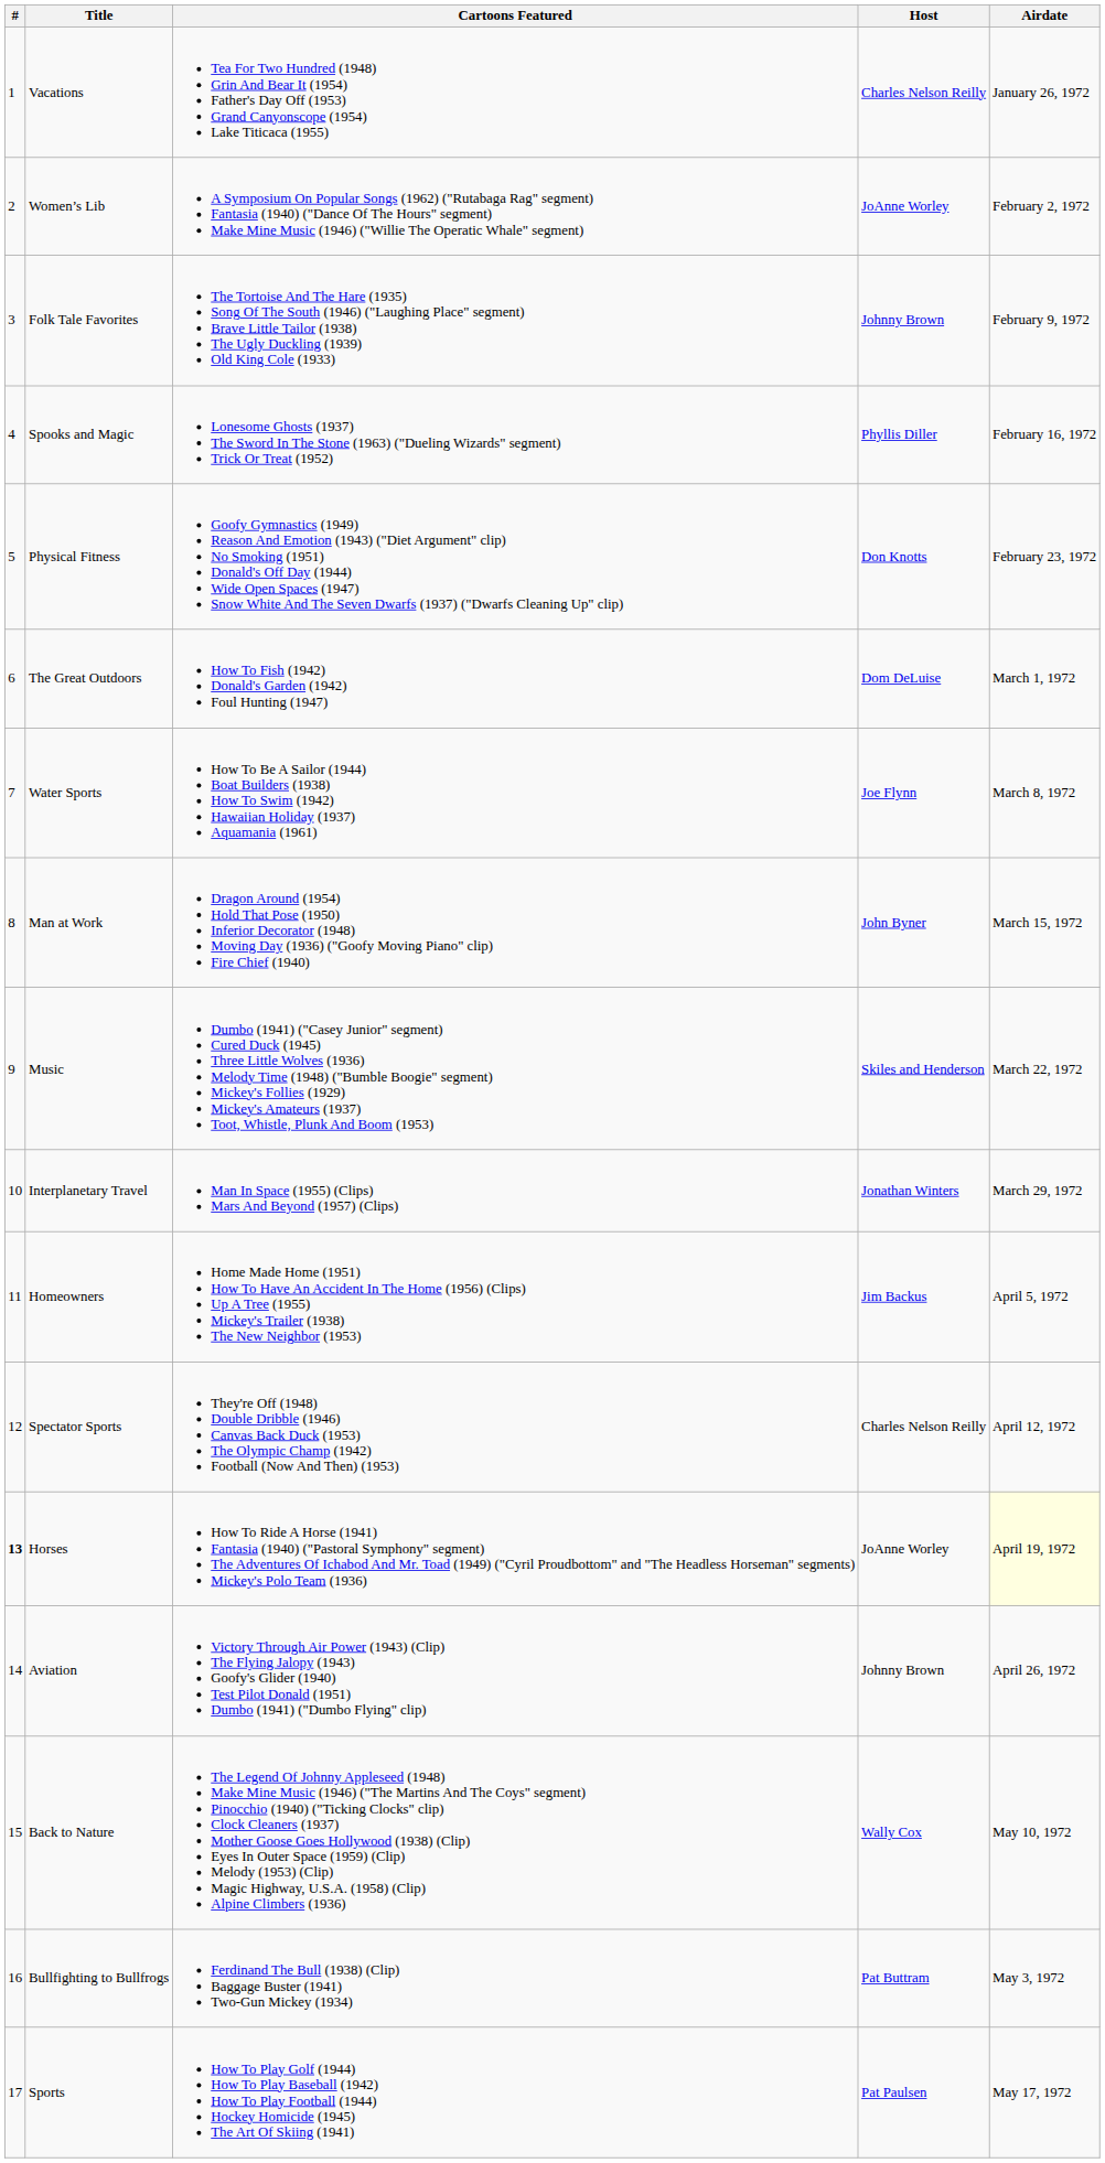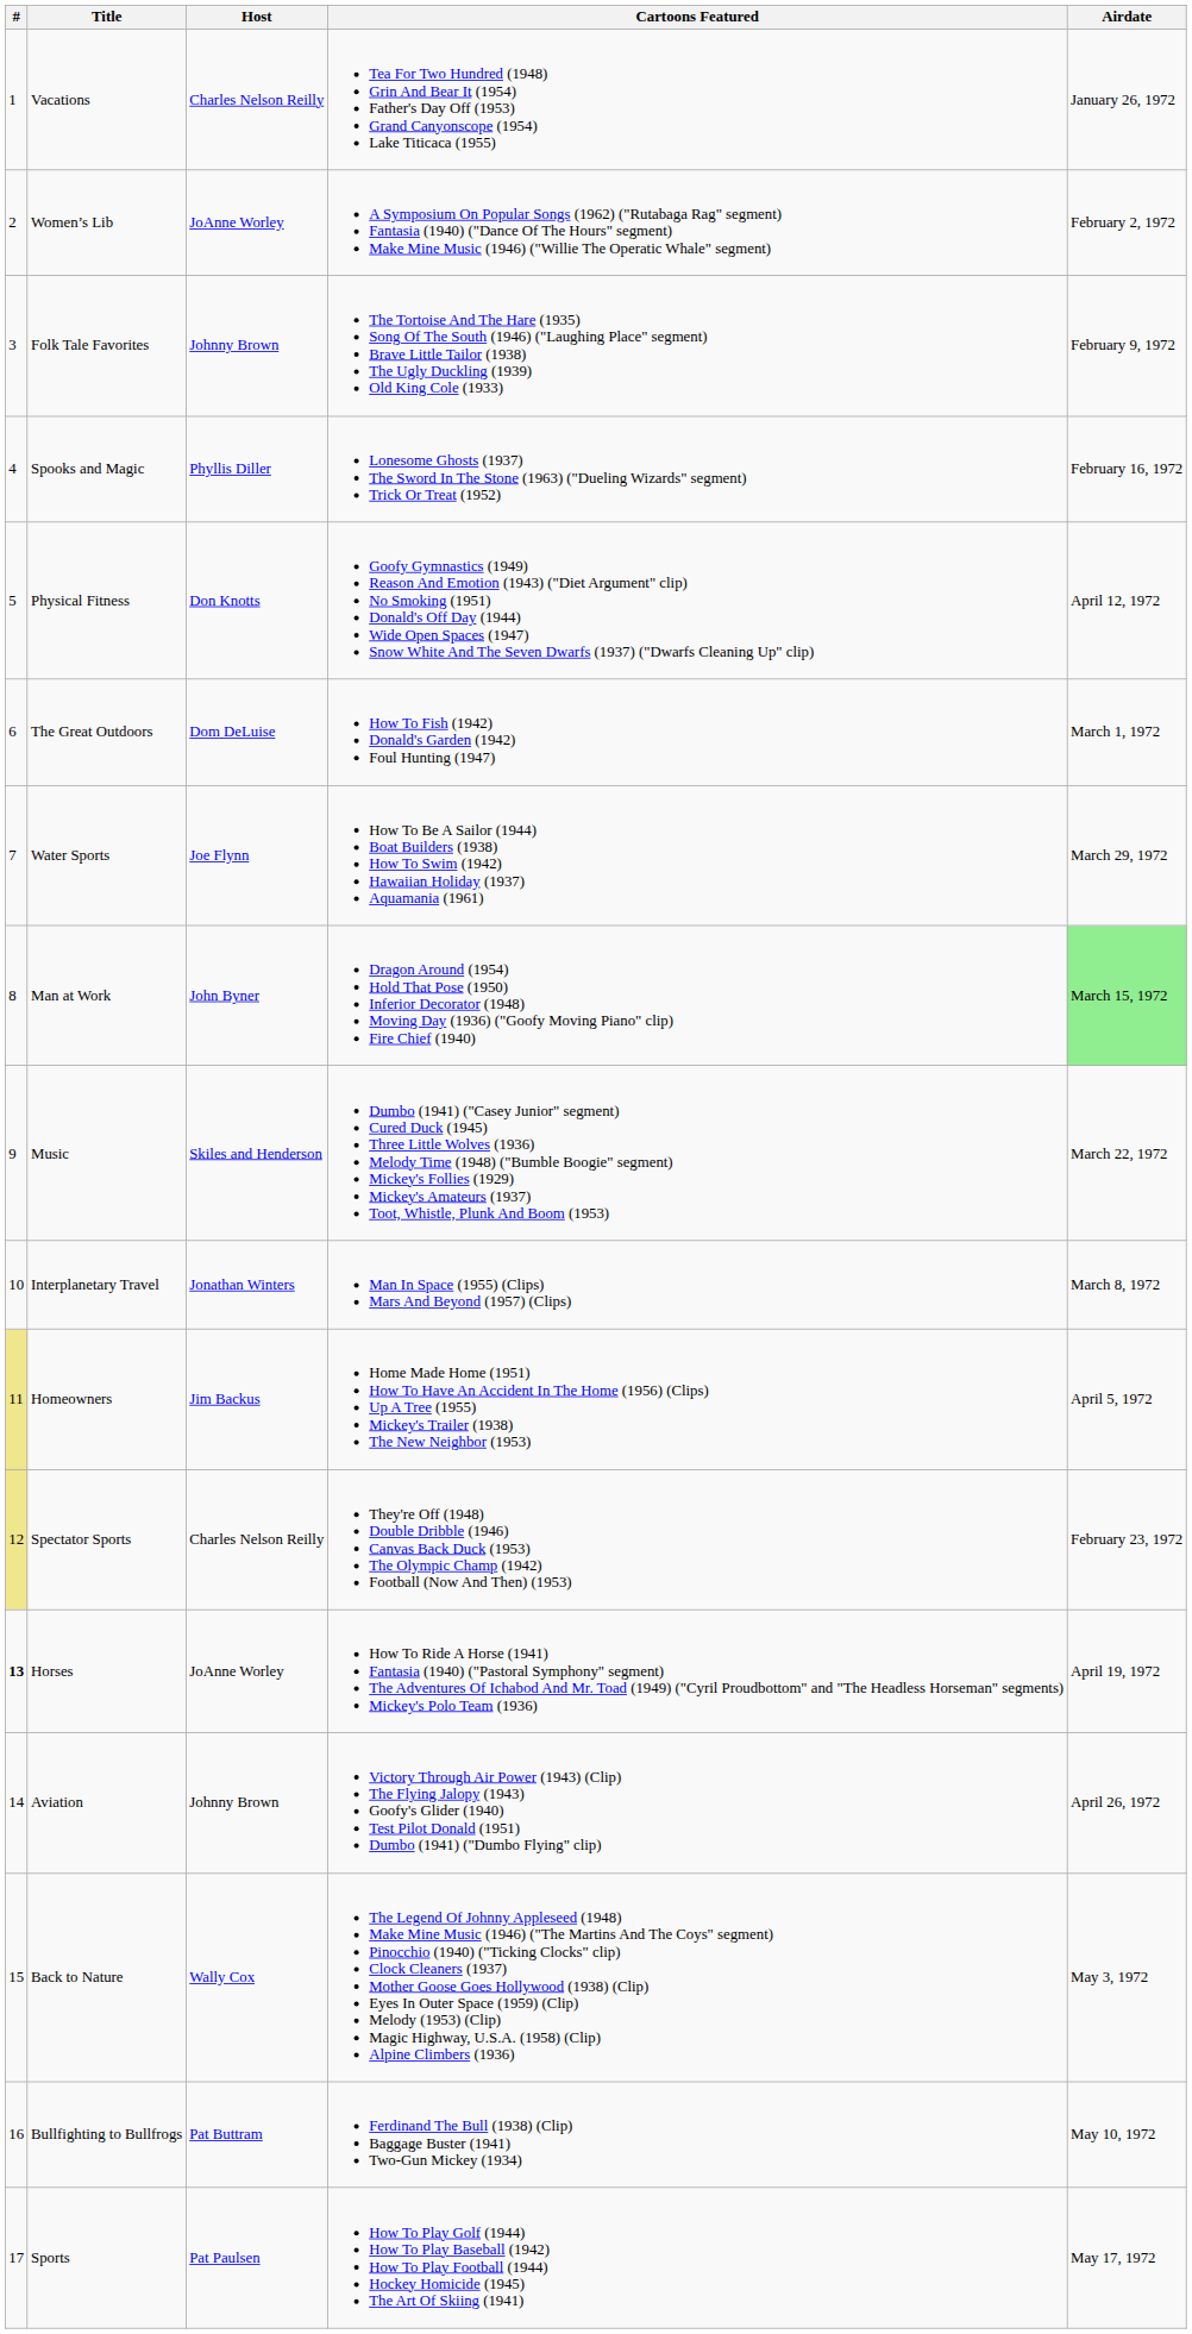columns swapped: Host <-> Cartoons Featured
Physical Fitness | Airdate: February 23, 1972 -> April 12, 1972
Water Sports | Airdate: March 8, 1972 -> March 29, 1972
Man at Work | Airdate: no background -> lightgreen background
Interplanetary Travel | Airdate: March 29, 1972 -> March 8, 1972
Homeowners | #: no background -> khaki background
Spectator Sports | #: no background -> khaki background
Spectator Sports | Airdate: April 12, 1972 -> February 23, 1972
Horses | Airdate: lightyellow background -> no background
Back to Nature | Airdate: May 10, 1972 -> May 3, 1972
Bullfighting to Bullfrogs | Airdate: May 3, 1972 -> May 10, 1972
